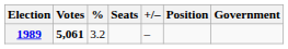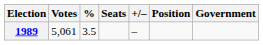1989 | Votes: bold -> normal
1989 | %: 3.2 -> 3.5
